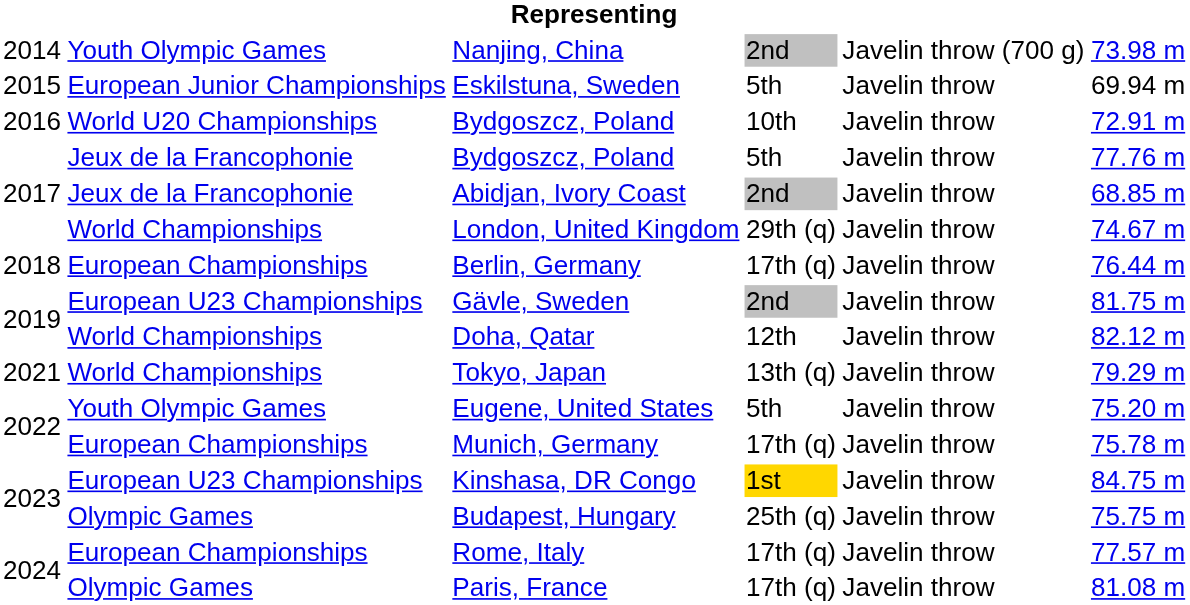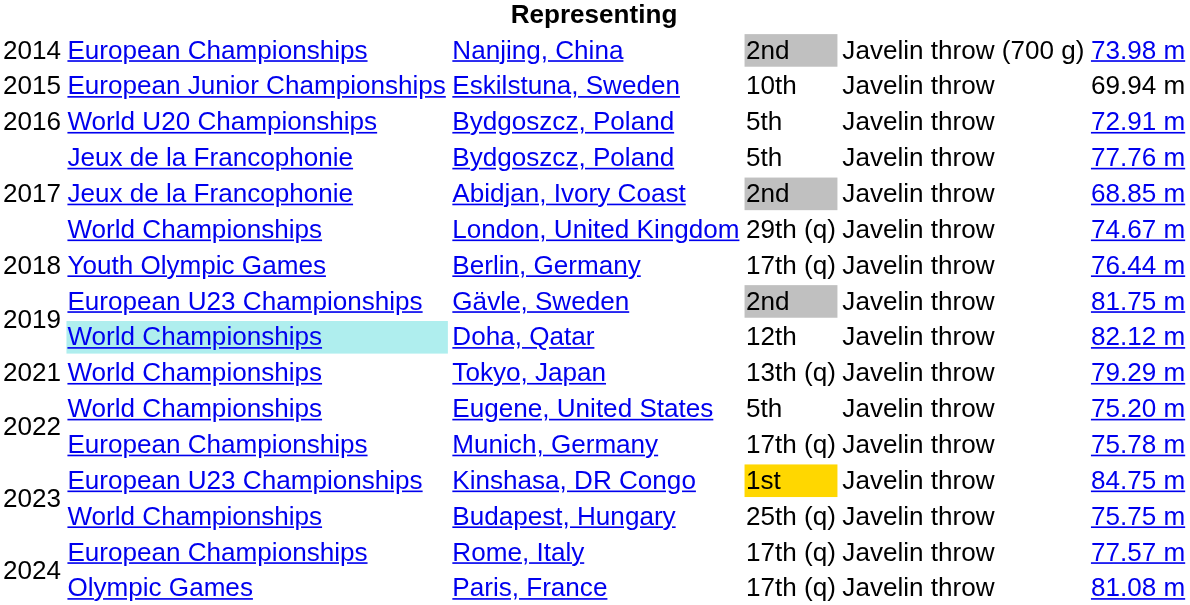Nanjing, China | column 2: Youth Olympic Games -> European Championships
Eskilstuna, Sweden | column 4: 5th -> 10th
2016 / Bydgoszcz, Poland | column 4: 10th -> 5th
Berlin, Germany | column 2: European Championships -> Youth Olympic Games
Doha, Qatar | column 2: no background -> paleturquoise background
Eugene, United States | column 2: Youth Olympic Games -> World Championships
Budapest, Hungary | column 2: Olympic Games -> World Championships
